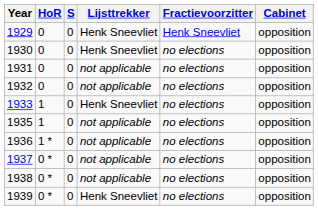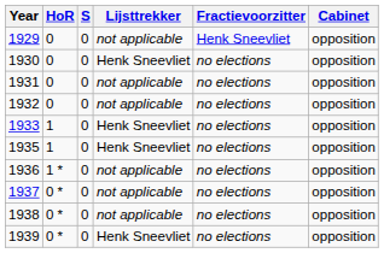1929 | Lijsttrekker: Henk Sneevliet -> not applicable
1935 | Lijsttrekker: not applicable -> Henk Sneevliet
